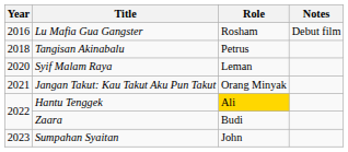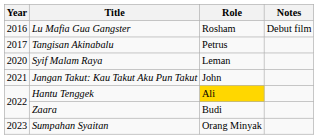Tangisan Akinabalu | Year: 2018 -> 2017
Jangan Takut: Kau Takut Aku Pun Takut | Role: Orang Minyak -> John
Sumpahan Syaitan | Role: John -> Orang Minyak
